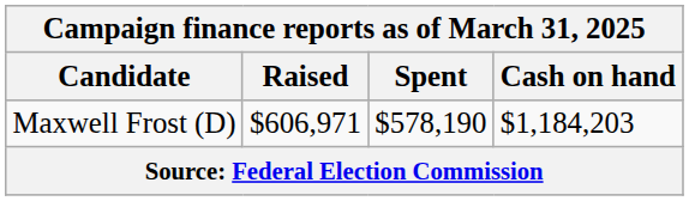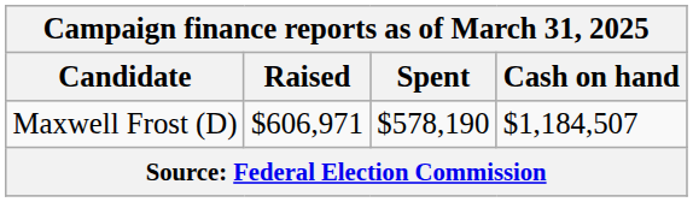Maxwell Frost (D) | Cash on hand: $1,184,203 -> $1,184,507
